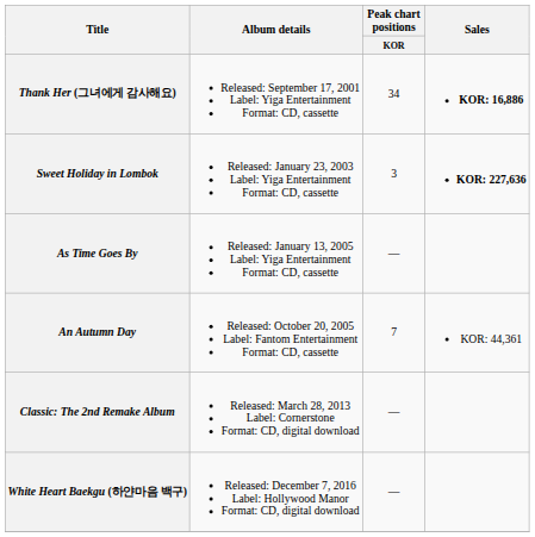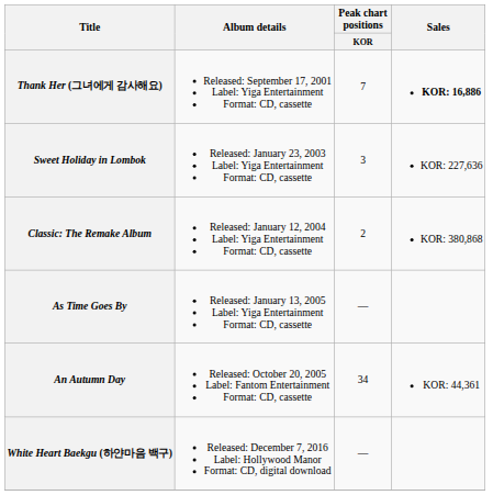Thank Her (그녀에게 감사해요) | Peak chart positions / KOR: 34 -> 7
Sweet Holiday in Lombok | Sales: bold -> normal
+ row: Classic: The Remake Album | Released: January 12, 2004 Label: Yiga Entertainment Format: CD, cassette | 2 | KOR: 380,868
An Autumn Day | Peak chart positions / KOR: 7 -> 34
- row: Classic: The 2nd Remake Album | Released: March 28, 2013 Label: Cornerstone Format: CD, digital download | —
